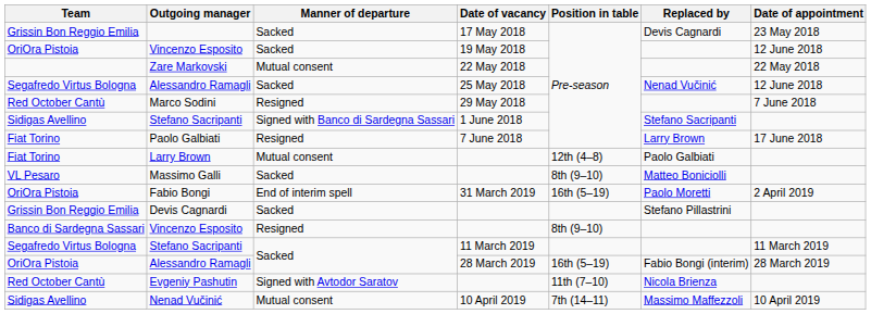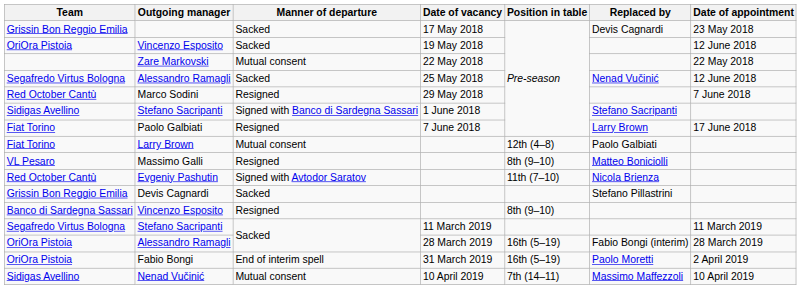Massimo Galli | Manner of departure: Sacked -> Resigned
rows swapped: Evgeniy Pashutin <-> Fabio Bongi
